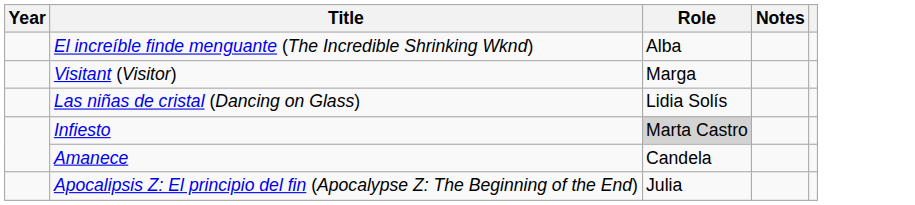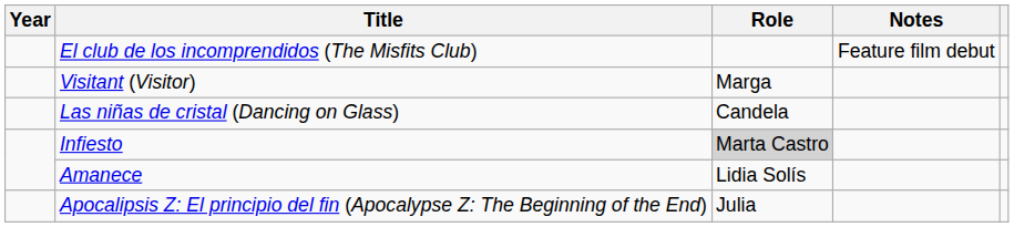+ row: El club de los incomprendidos (The Misfits Club) | Feature film debut
- row: El increíble finde menguante (The Incredible Shrinking Wknd) | Alba
Las niñas de cristal (Dancing on Glass) | Role: Lidia Solís -> Candela
Amanece | Role: Candela -> Lidia Solís
